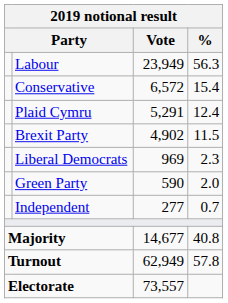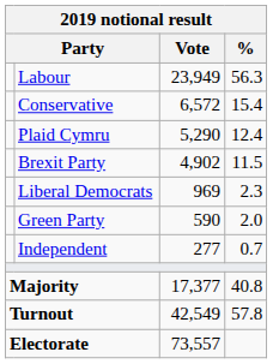Plaid Cymru | Vote: 5,291 -> 5,290
Majority | Vote: 14,677 -> 17,377
Turnout | Vote: 62,949 -> 42,549
